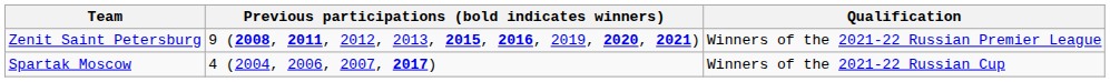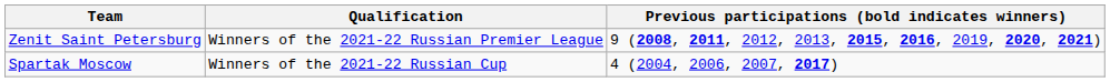columns swapped: Qualification <-> Previous participations (bold indicates winners)
